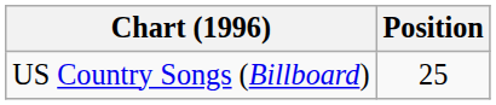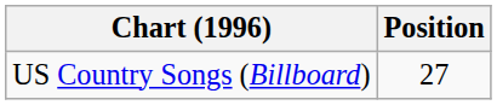US Country Songs (Billboard) | Position: 25 -> 27
